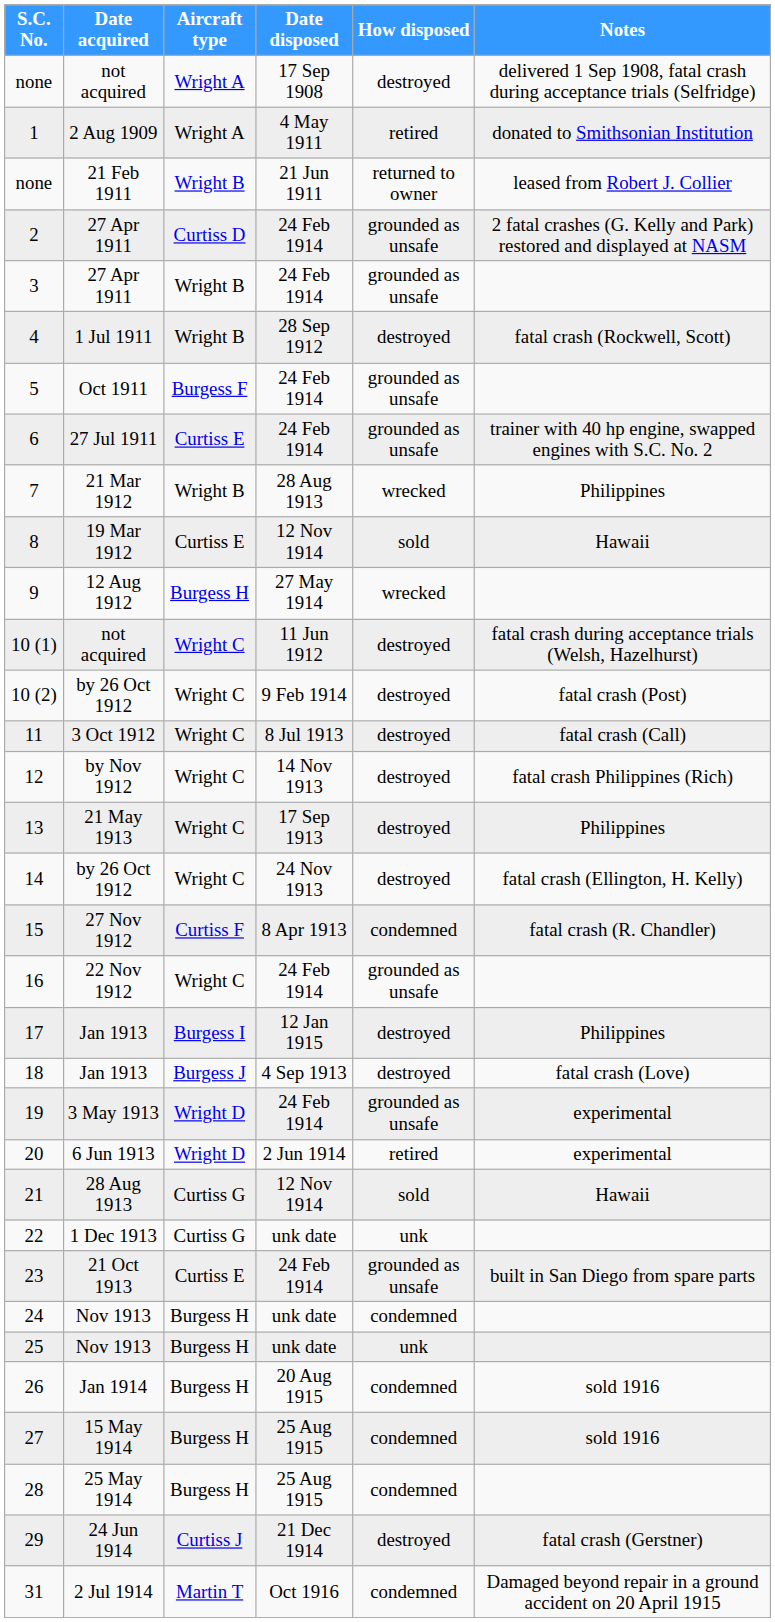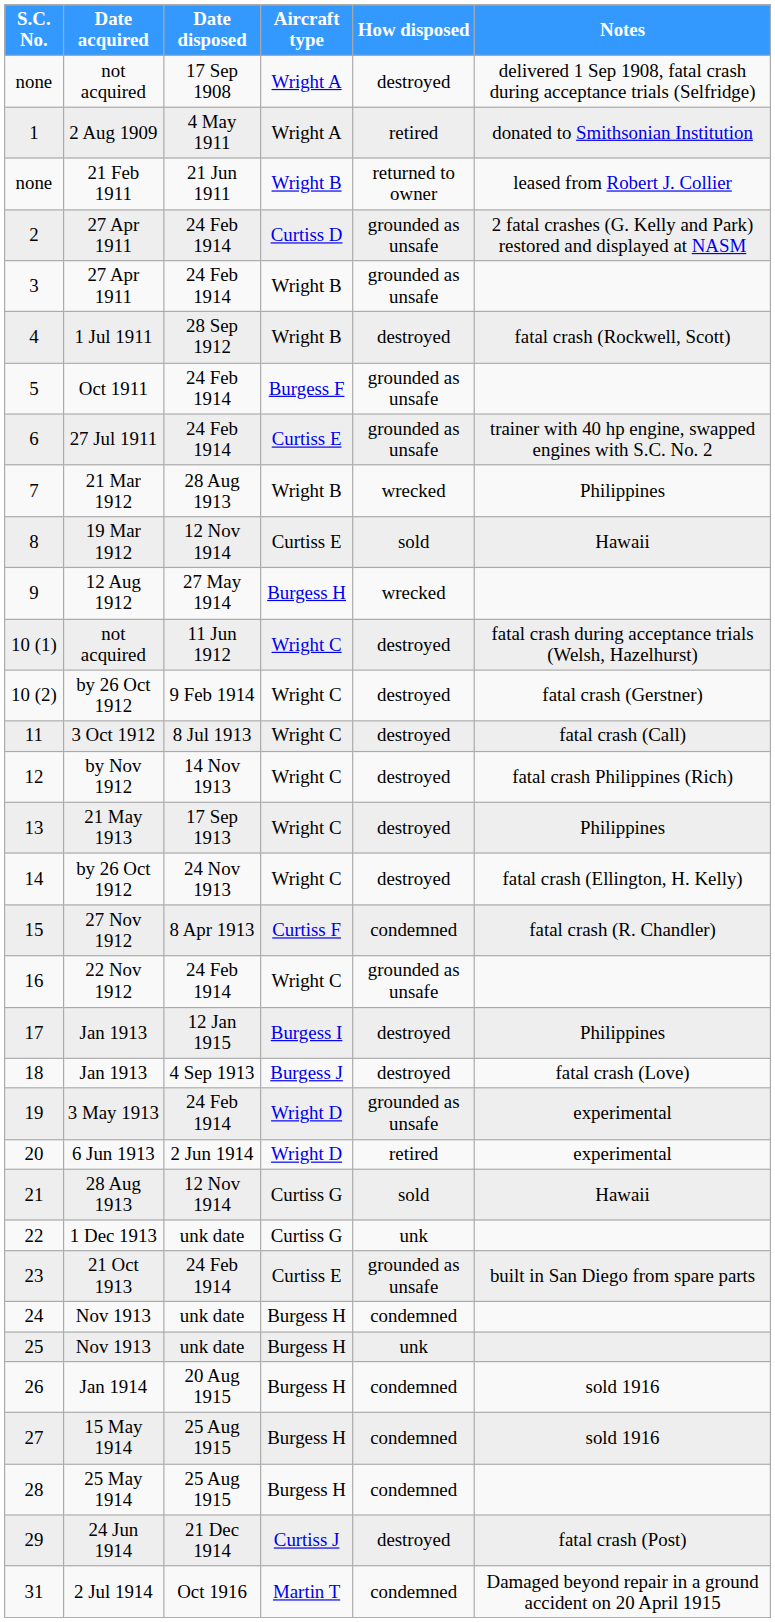columns swapped: Aircraft type <-> Date disposed
10 (2) | Notes: fatal crash (Post) -> fatal crash (Gerstner)
29 | Notes: fatal crash (Gerstner) -> fatal crash (Post)
